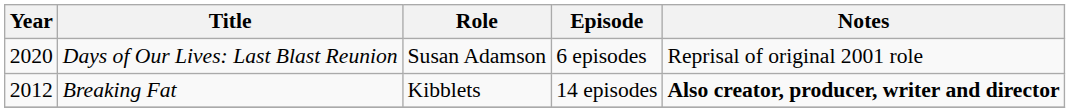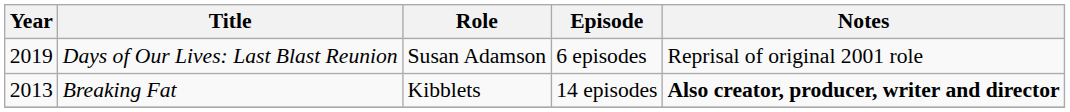Days of Our Lives: Last Blast Reunion | Year: 2020 -> 2019
Breaking Fat | Year: 2012 -> 2013
